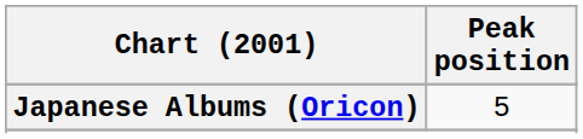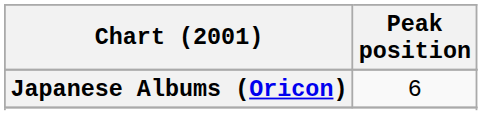Japanese Albums (Oricon) | Peak position: 5 -> 6
